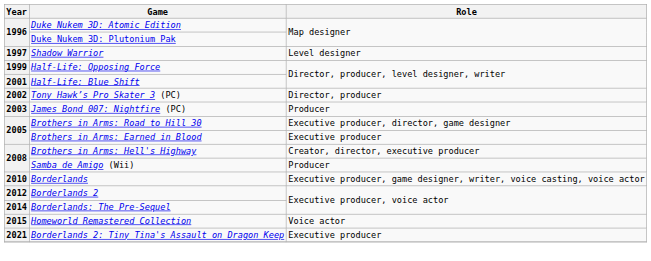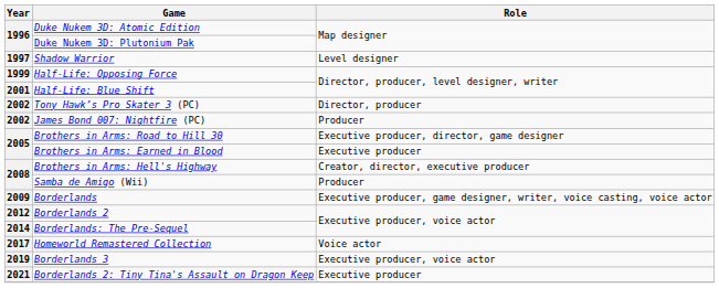James Bond 007: Nightfire (PC) | Year: 2003 -> 2002
Borderlands | Year: 2010 -> 2009
Homeworld Remastered Collection | Year: 2015 -> 2017
+ row: 2019 | Borderlands 3 | Executive producer, voice actor
